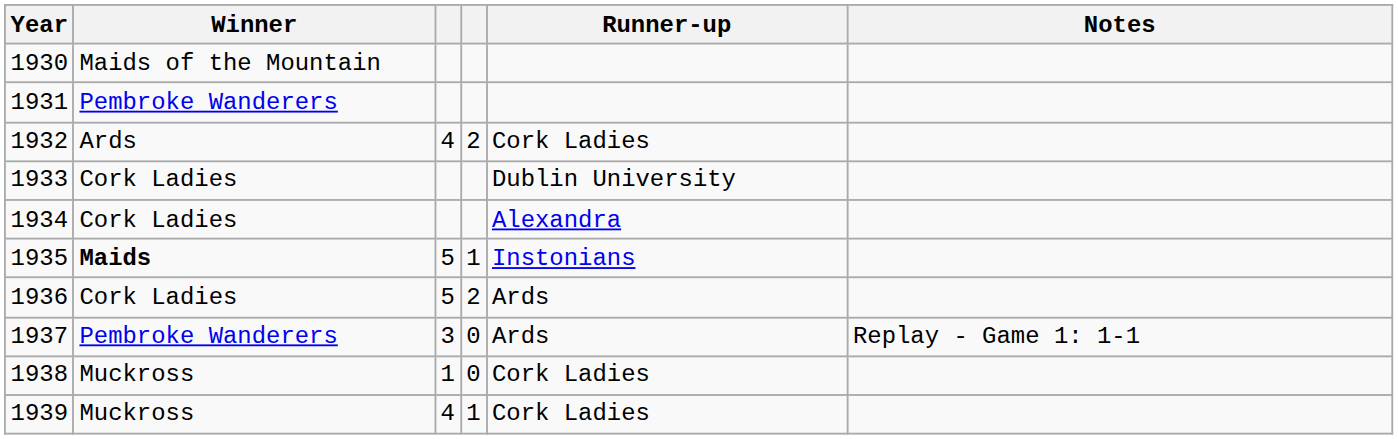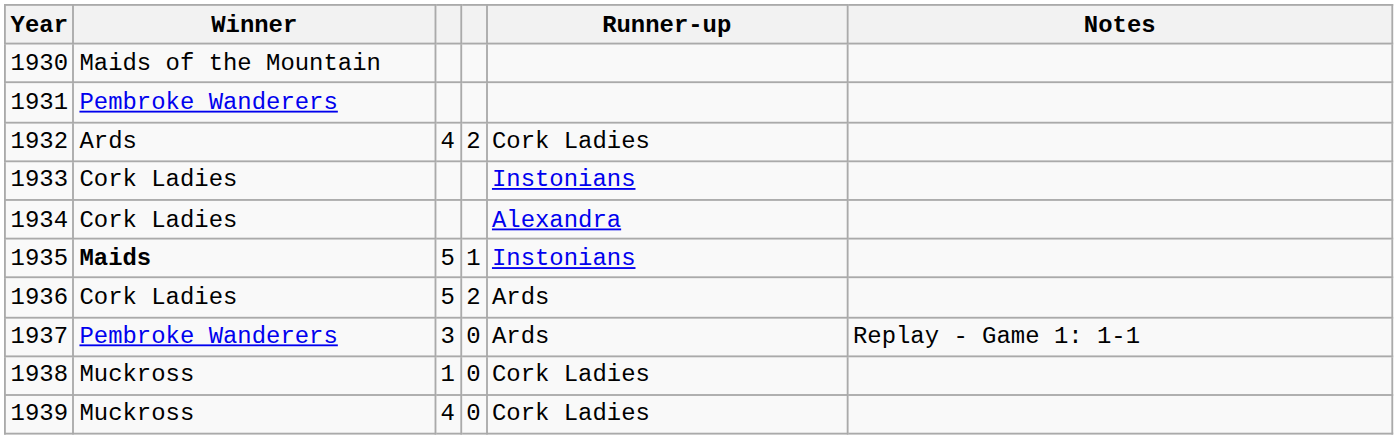1933 | Runner-up: Dublin University -> Instonians
1939 | column 4: 1 -> 0
